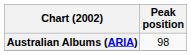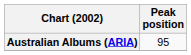Australian Albums (ARIA) | Peak position: 98 -> 95
